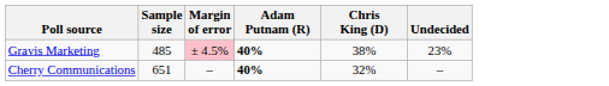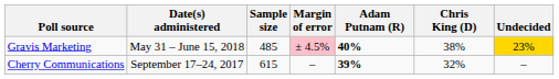+ column: Date(s) administered | May 31 – June 15, 2018 | September 17–24, 2017
Gravis Marketing | Undecided: no background -> gold background
Cherry Communications | Sample size: 651 -> 615
Cherry Communications | Adam Putnam (R): 40% -> 39%
